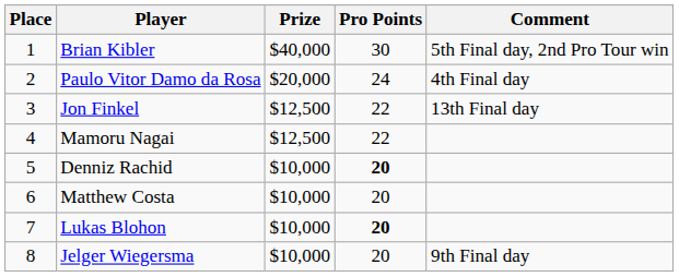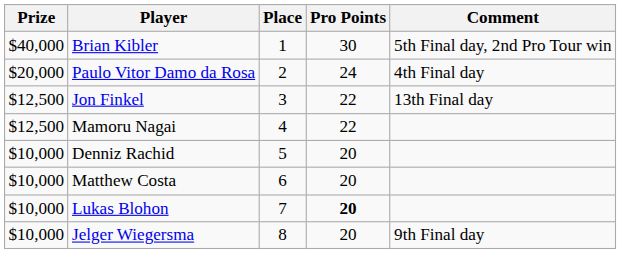columns swapped: Place <-> Prize
Denniz Rachid | Pro Points: bold -> normal
